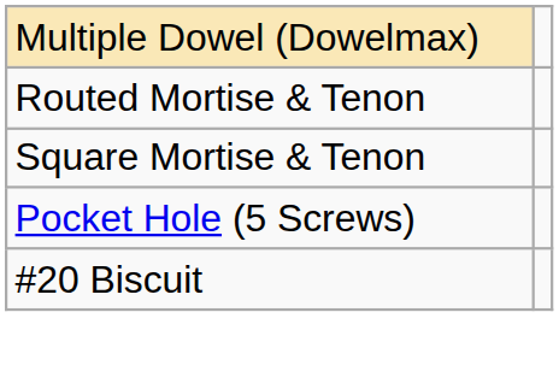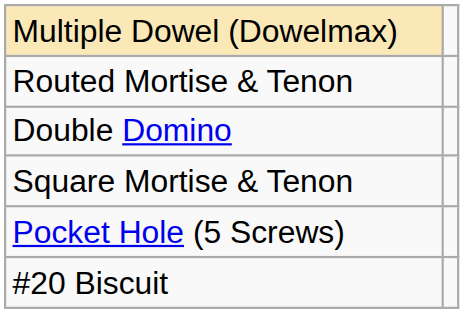+ row: Double Domino
